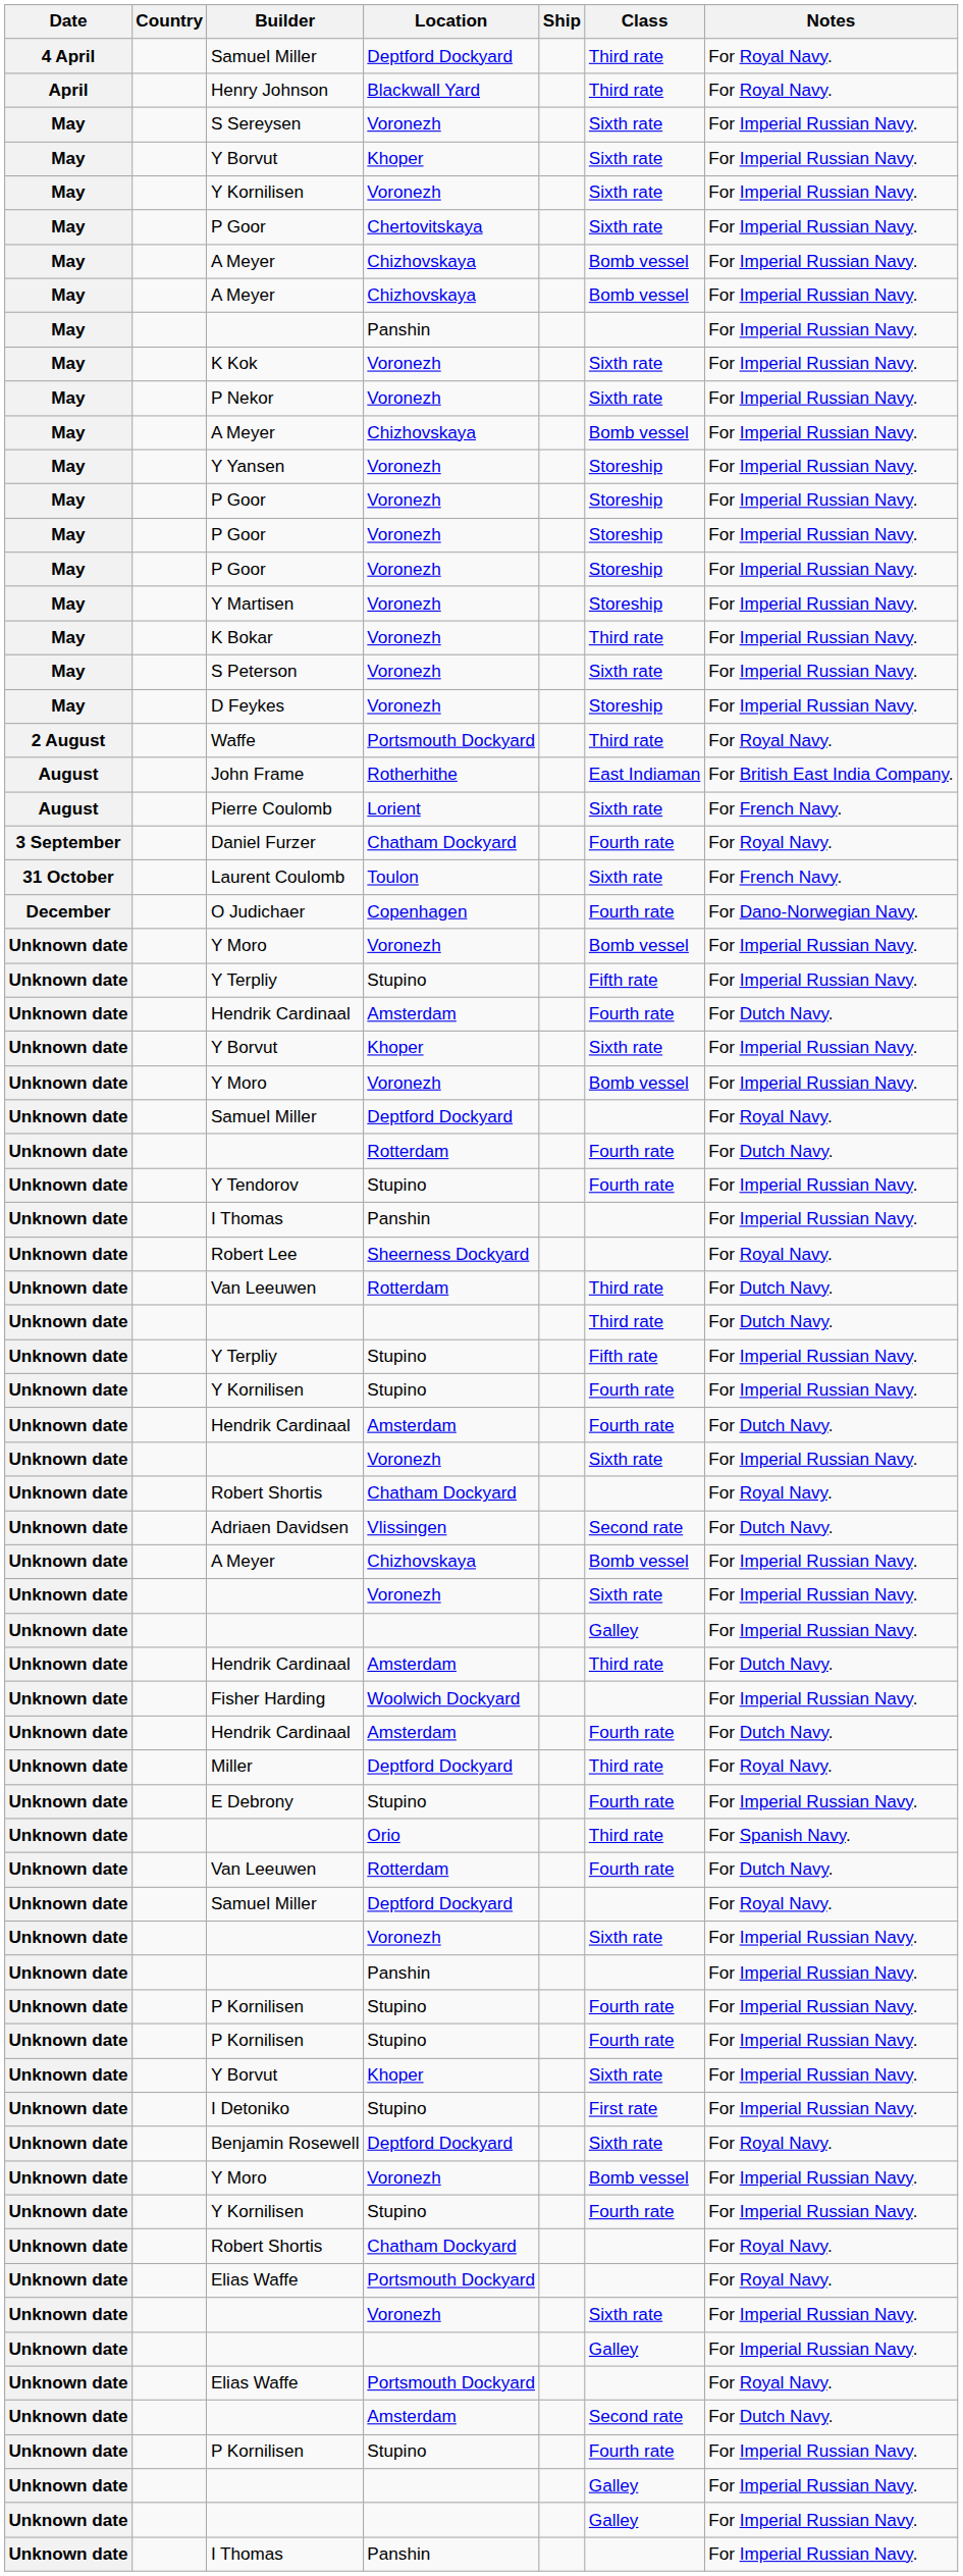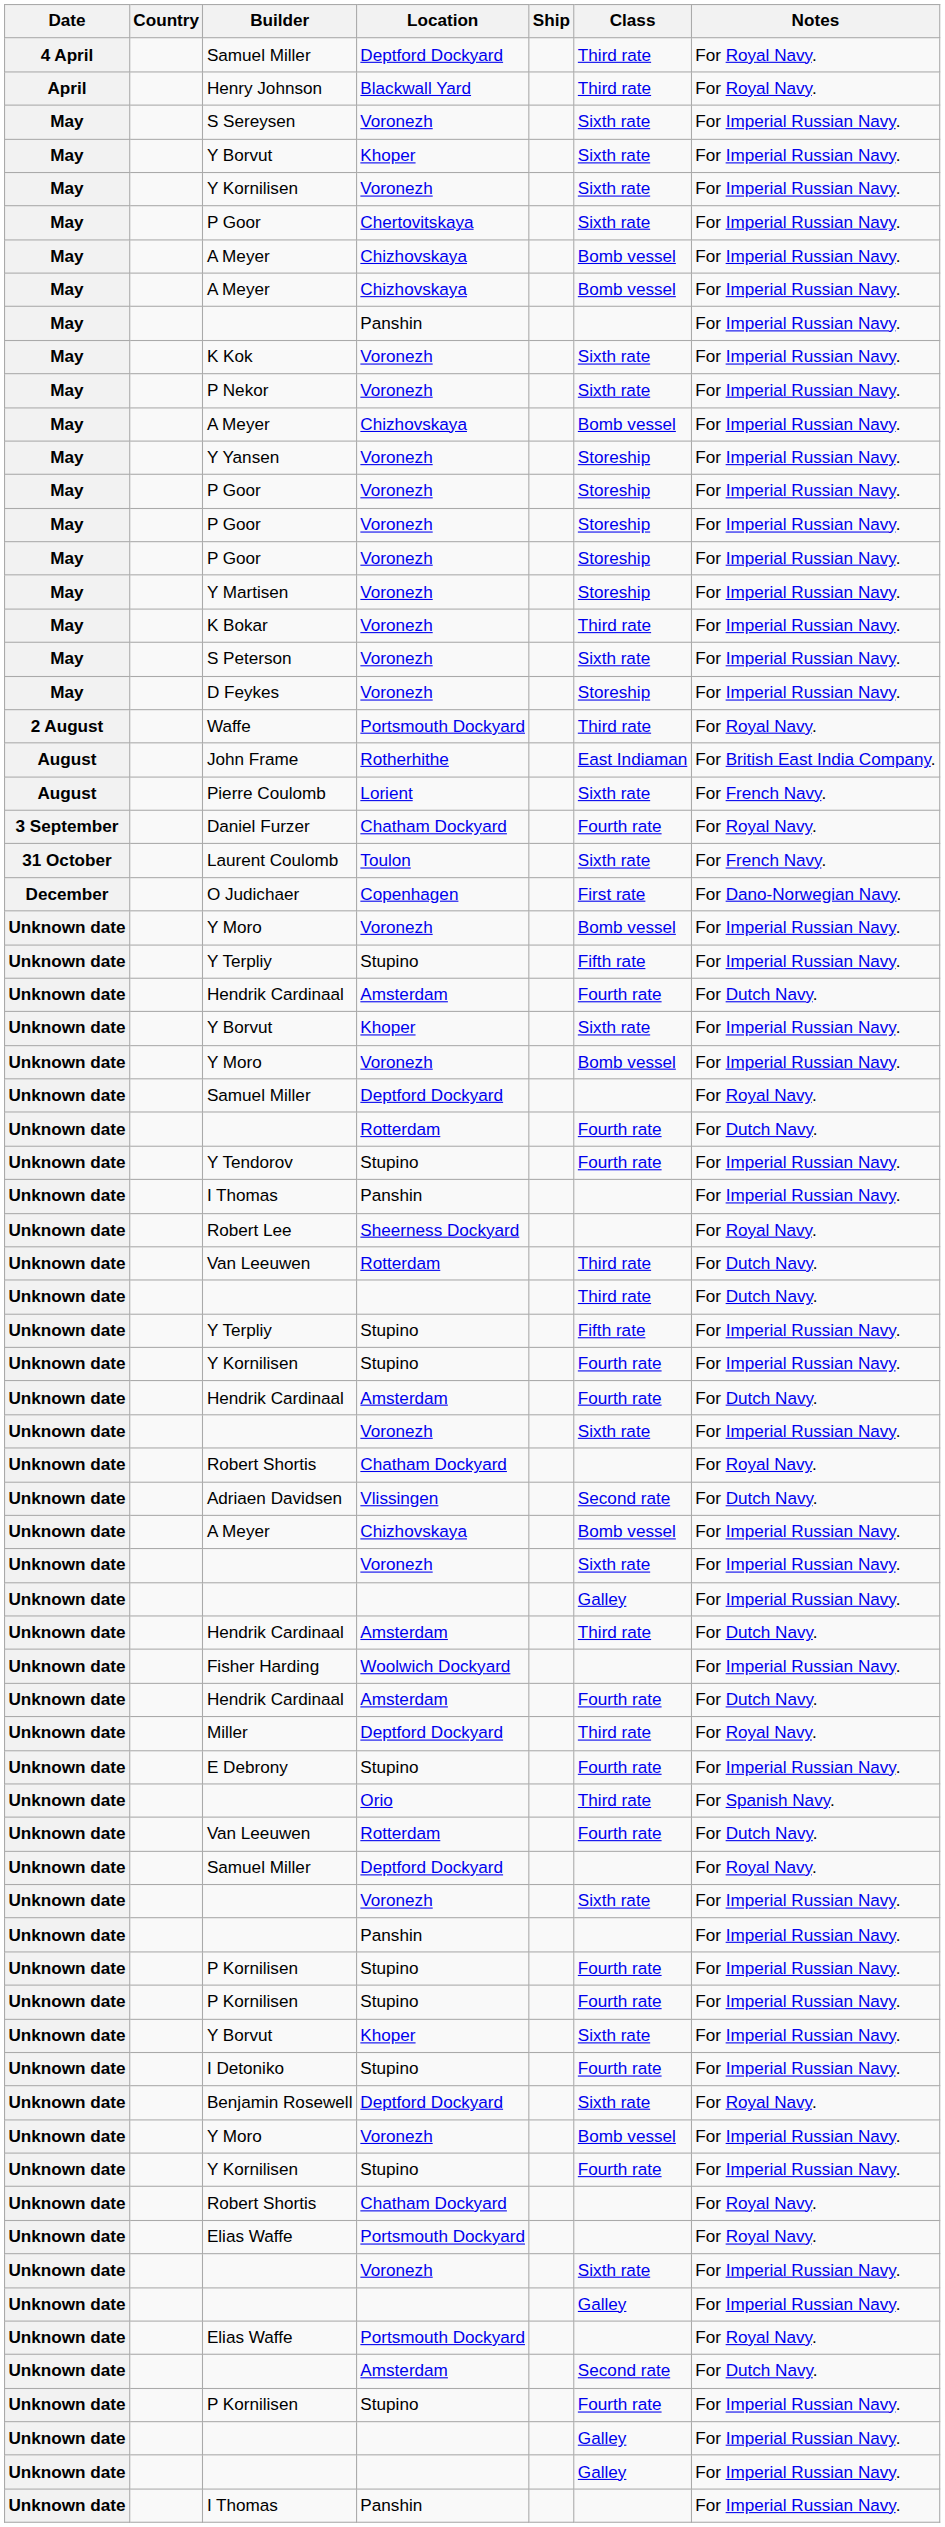O Judichaer | Class: Fourth rate -> First rate
I Detoniko | Class: First rate -> Fourth rate
